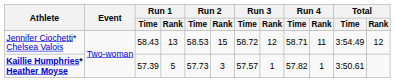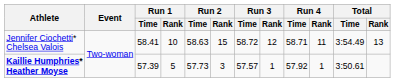Jennifer Ciochetti* Chelsea Valois | Run 1 / Time: 58.43 -> 58.41
Jennifer Ciochetti* Chelsea Valois | Run 1 / Rank: 13 -> 10
Jennifer Ciochetti* Chelsea Valois | Run 2 / Time: 58.53 -> 58.63
Jennifer Ciochetti* Chelsea Valois | Total / Rank: 12 -> 13
Kaillie Humphries* Heather Moyse | Run 4 / Time: 57.82 -> 57.92
